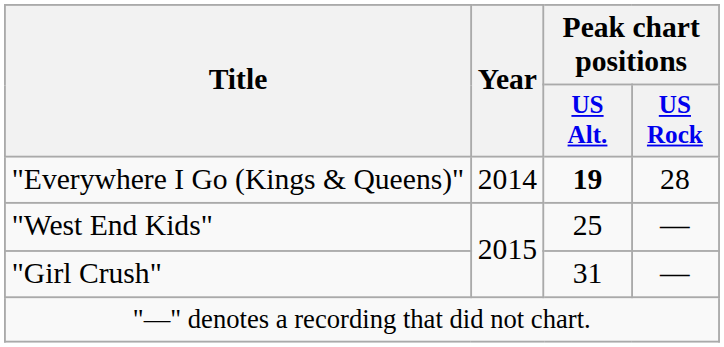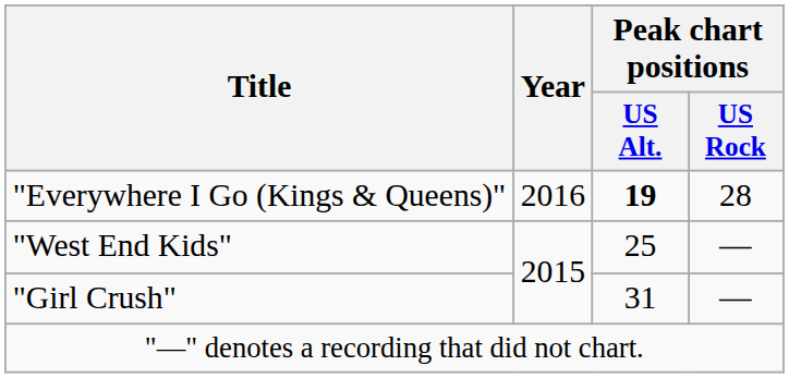"Everywhere I Go (Kings & Queens)" | Year: 2014 -> 2016
